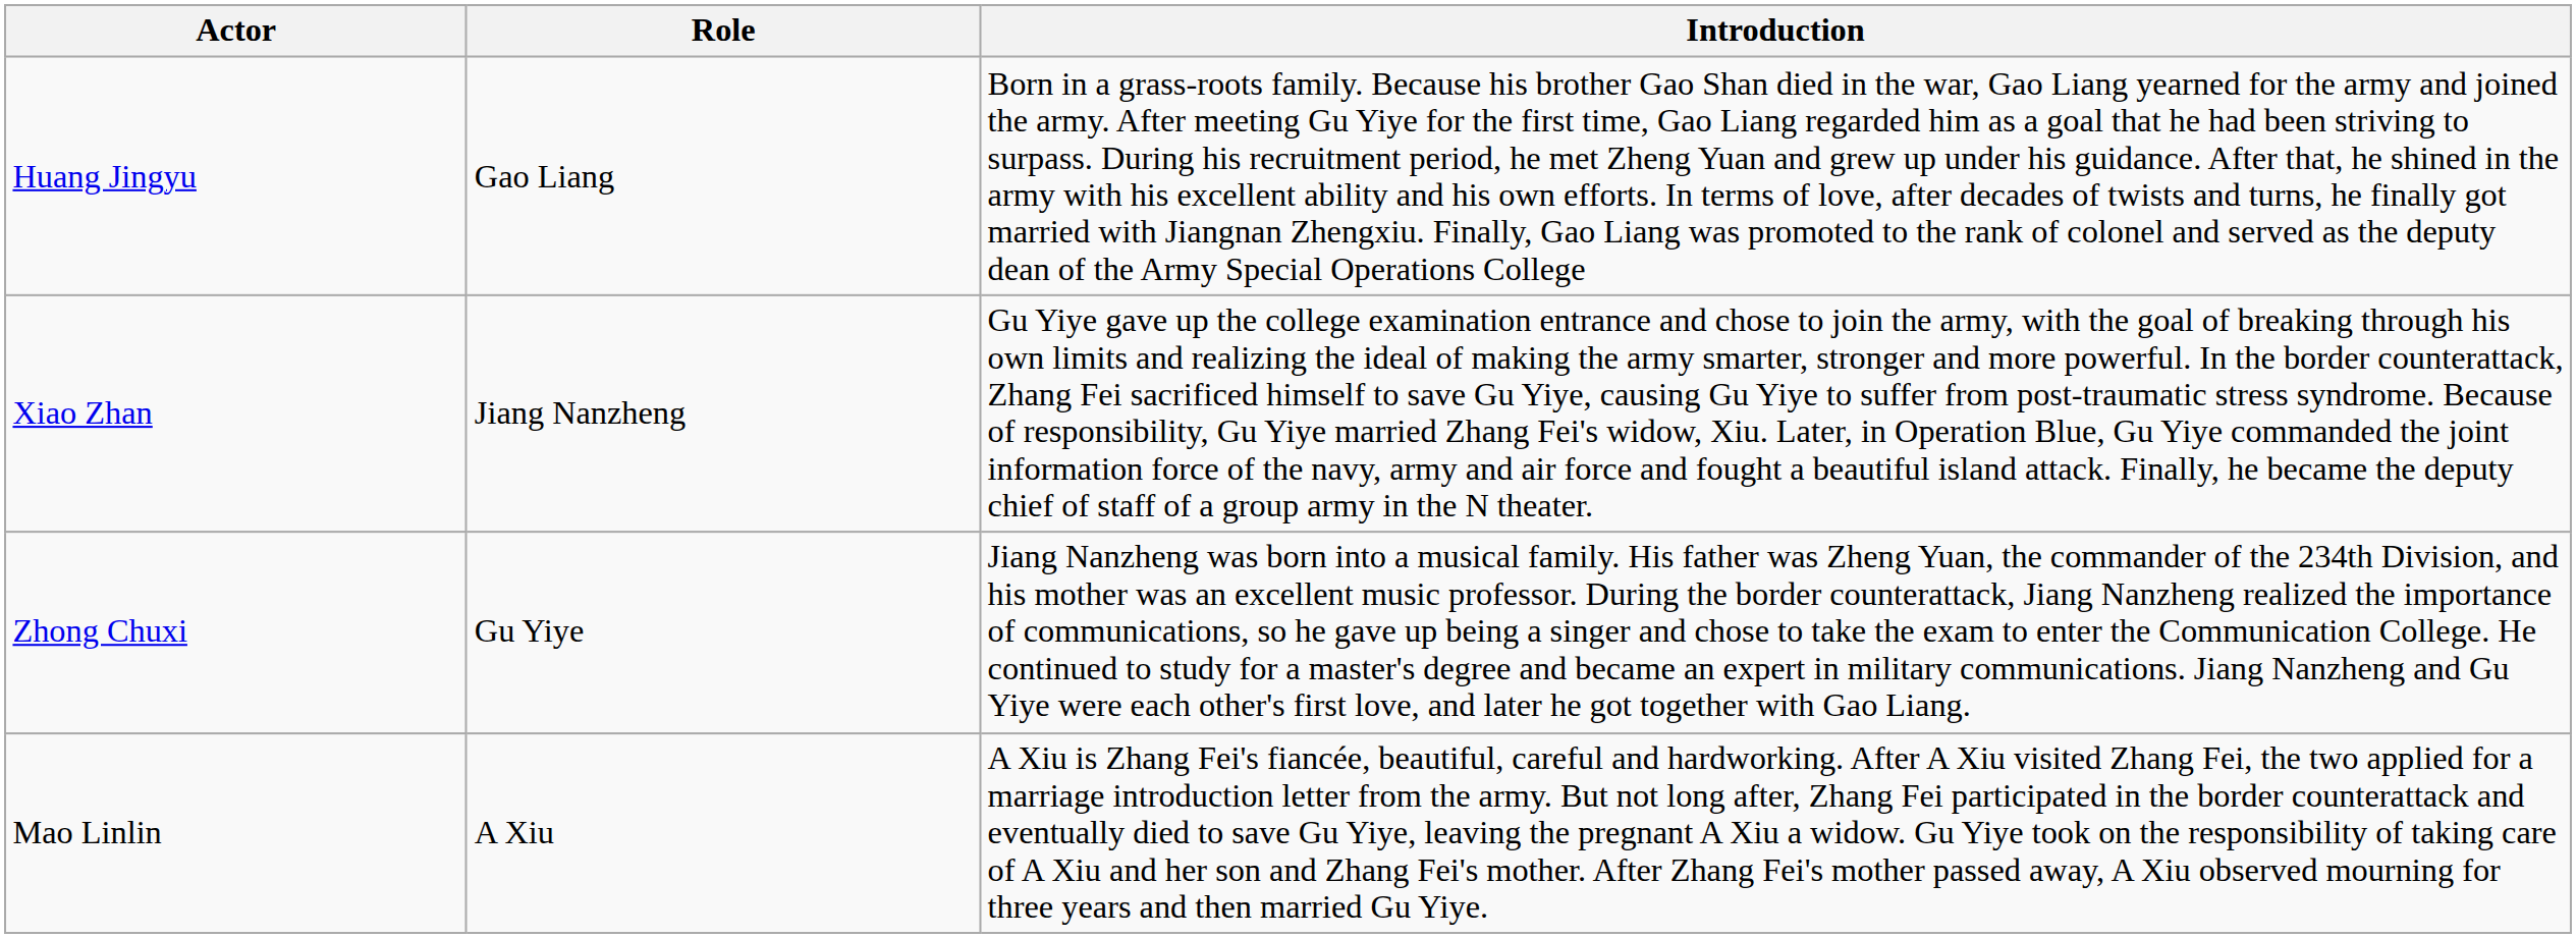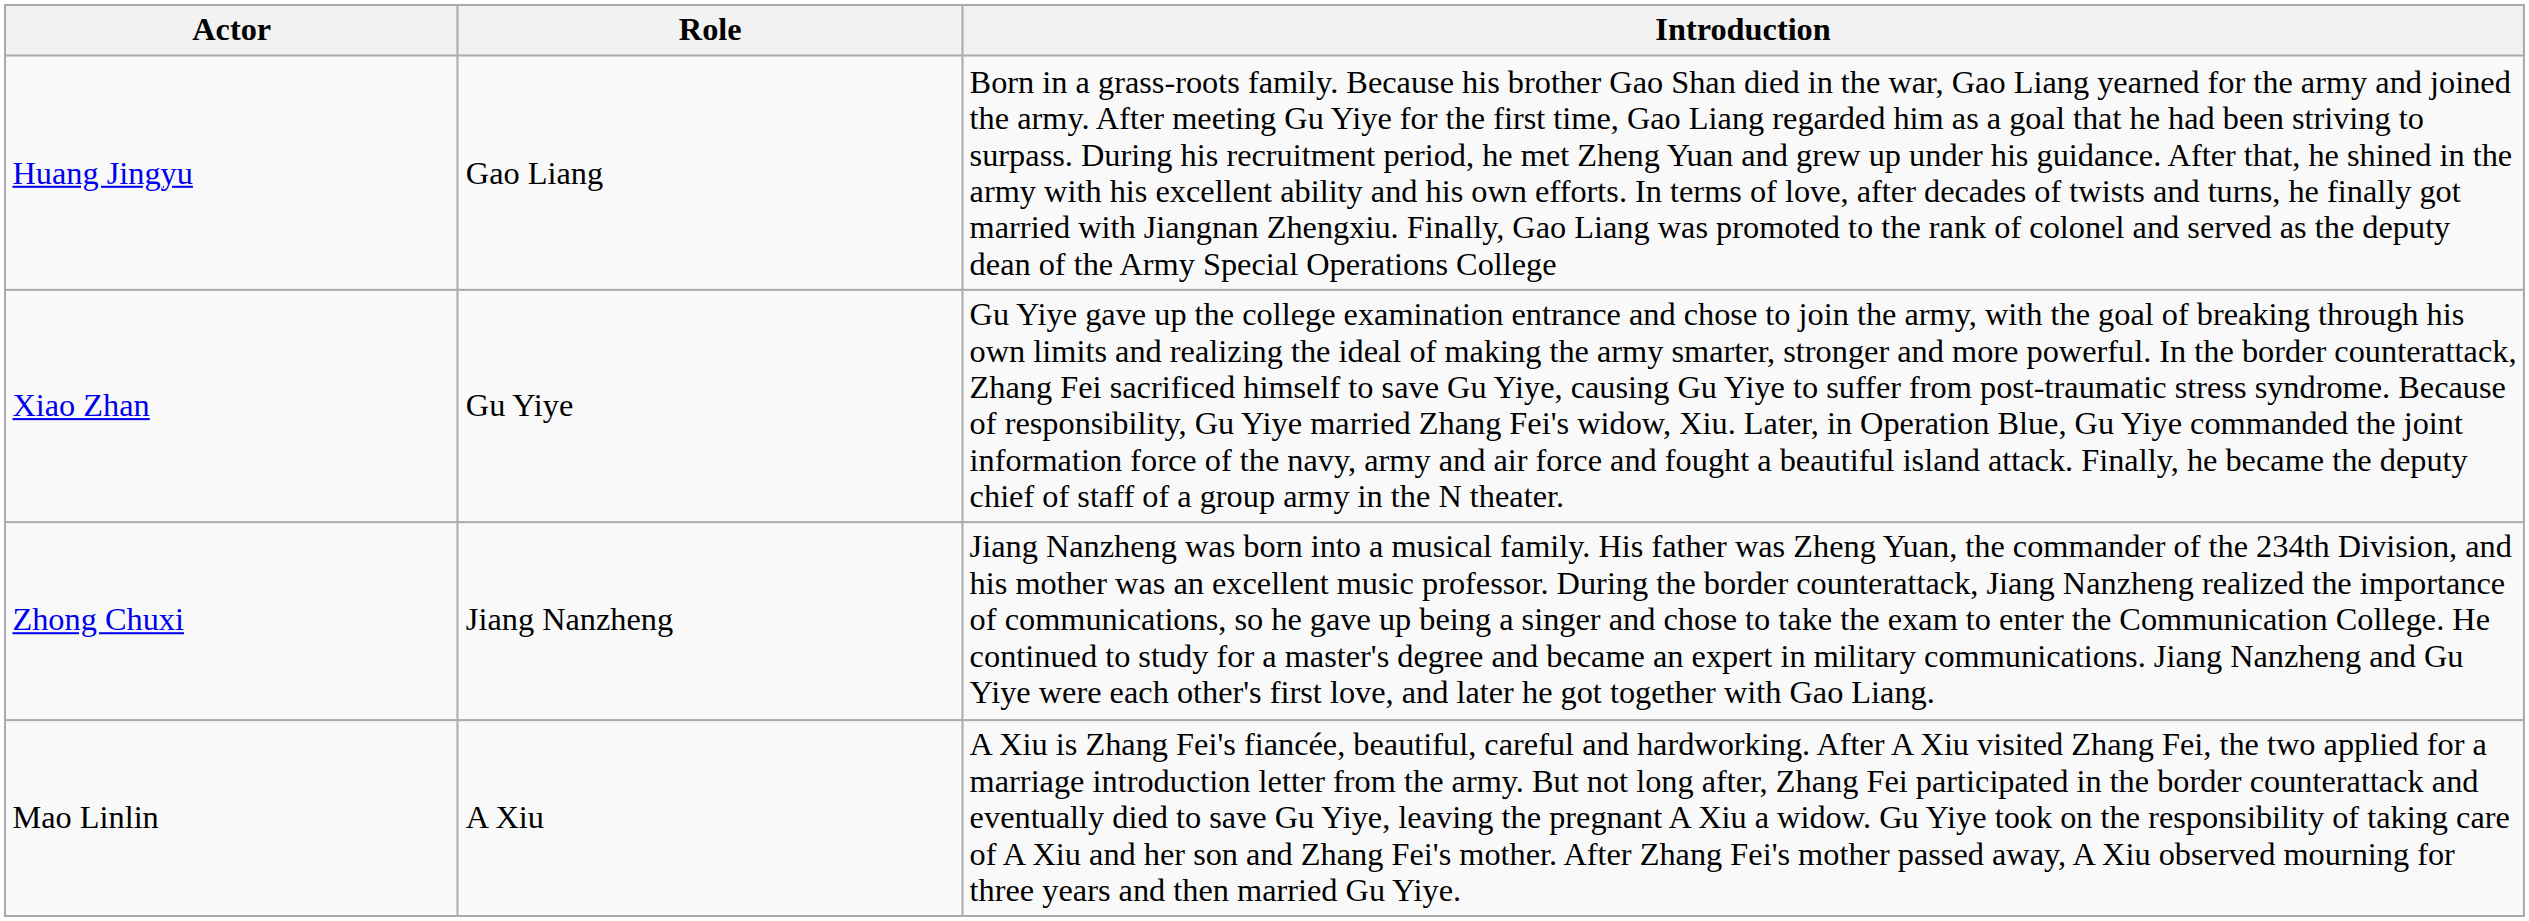Xiao Zhan | Role: Jiang Nanzheng -> Gu Yiye
Zhong Chuxi | Role: Gu Yiye -> Jiang Nanzheng
